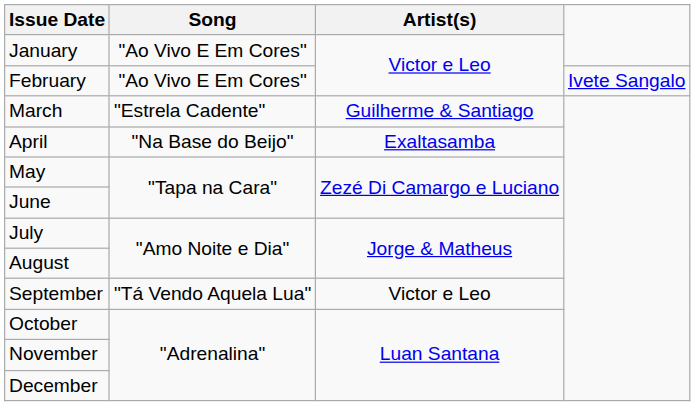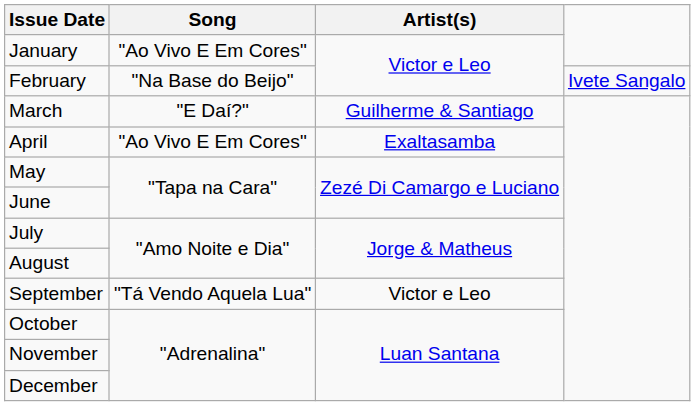February | Song: "Ao Vivo E Em Cores" -> "Na Base do Beijo"
March | Song: "Estrela Cadente" -> "E Daí?"
April | Song: "Na Base do Beijo" -> "Ao Vivo E Em Cores"
